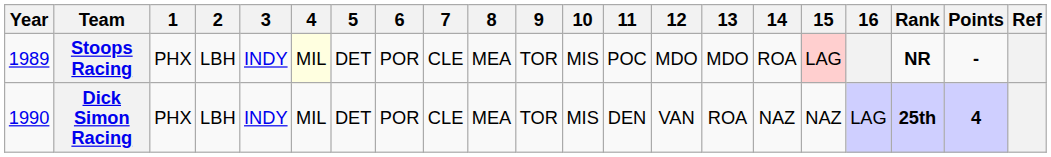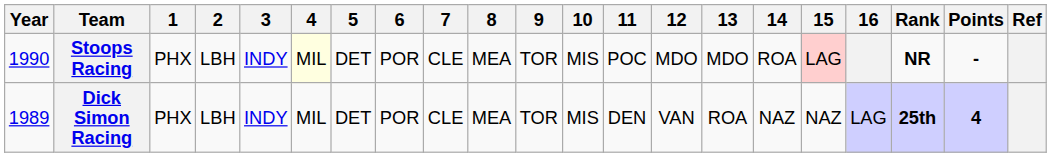Stoops Racing | Year: 1989 -> 1990
Dick Simon Racing | Year: 1990 -> 1989
